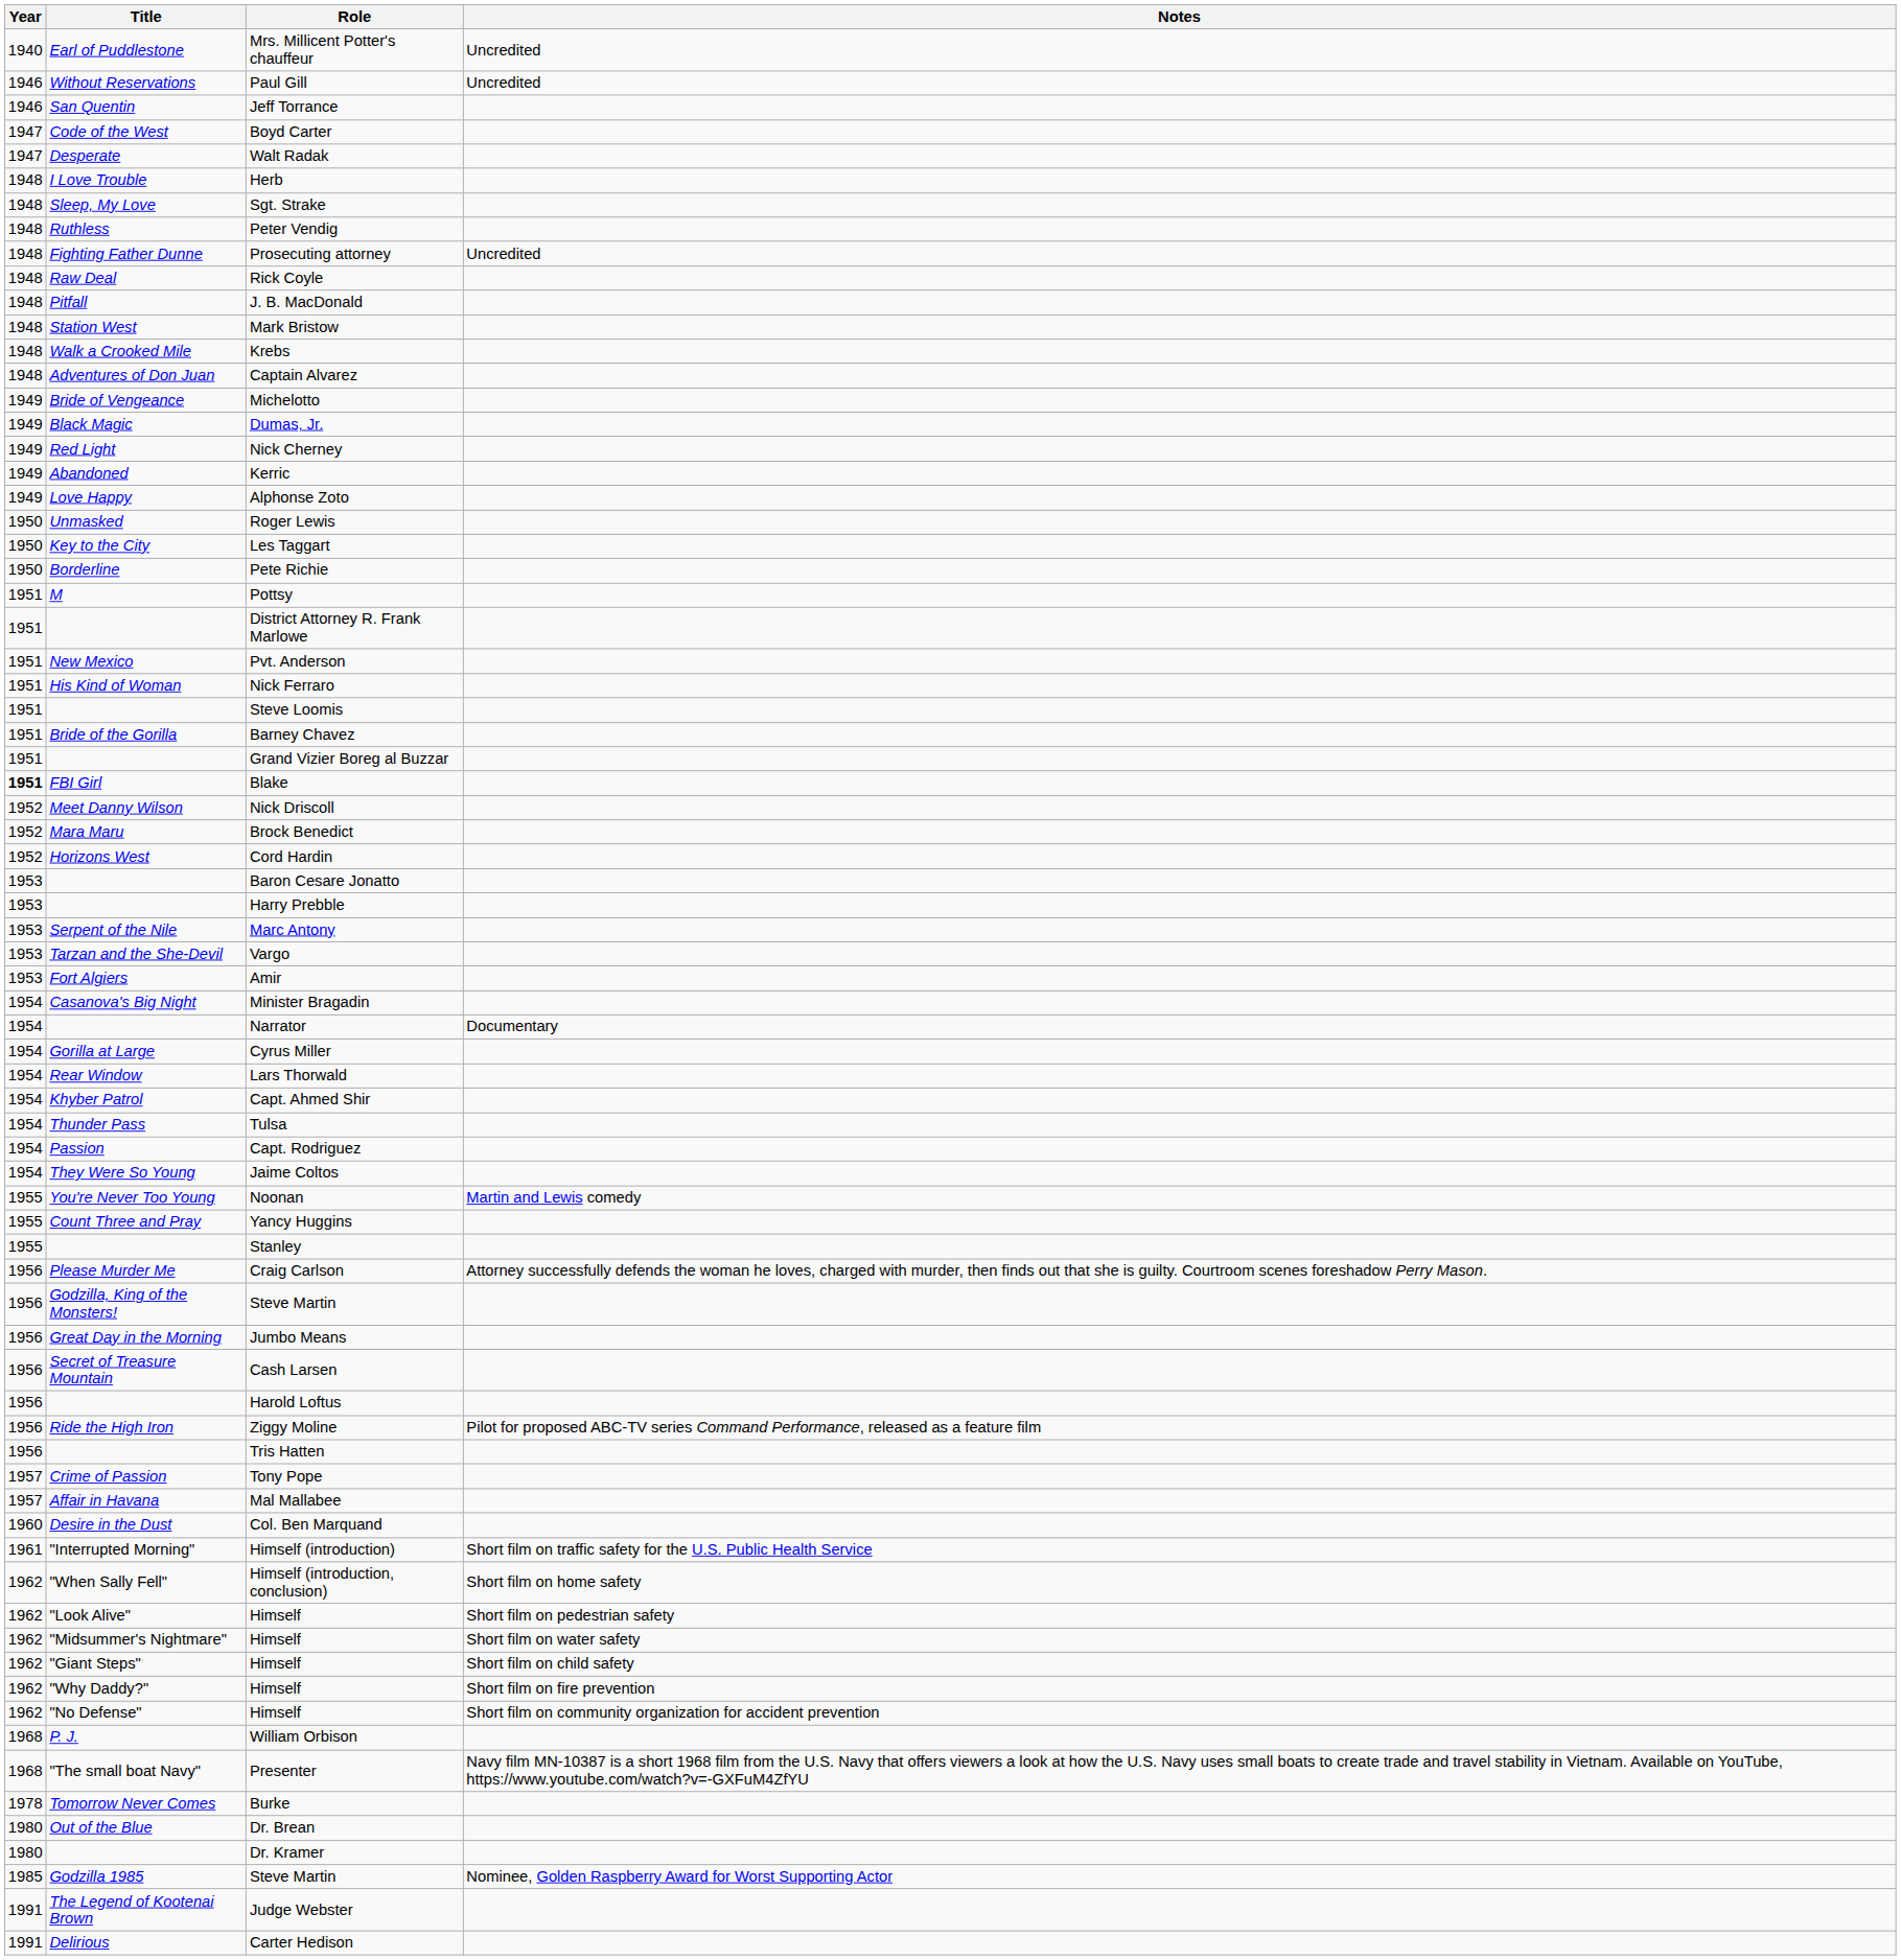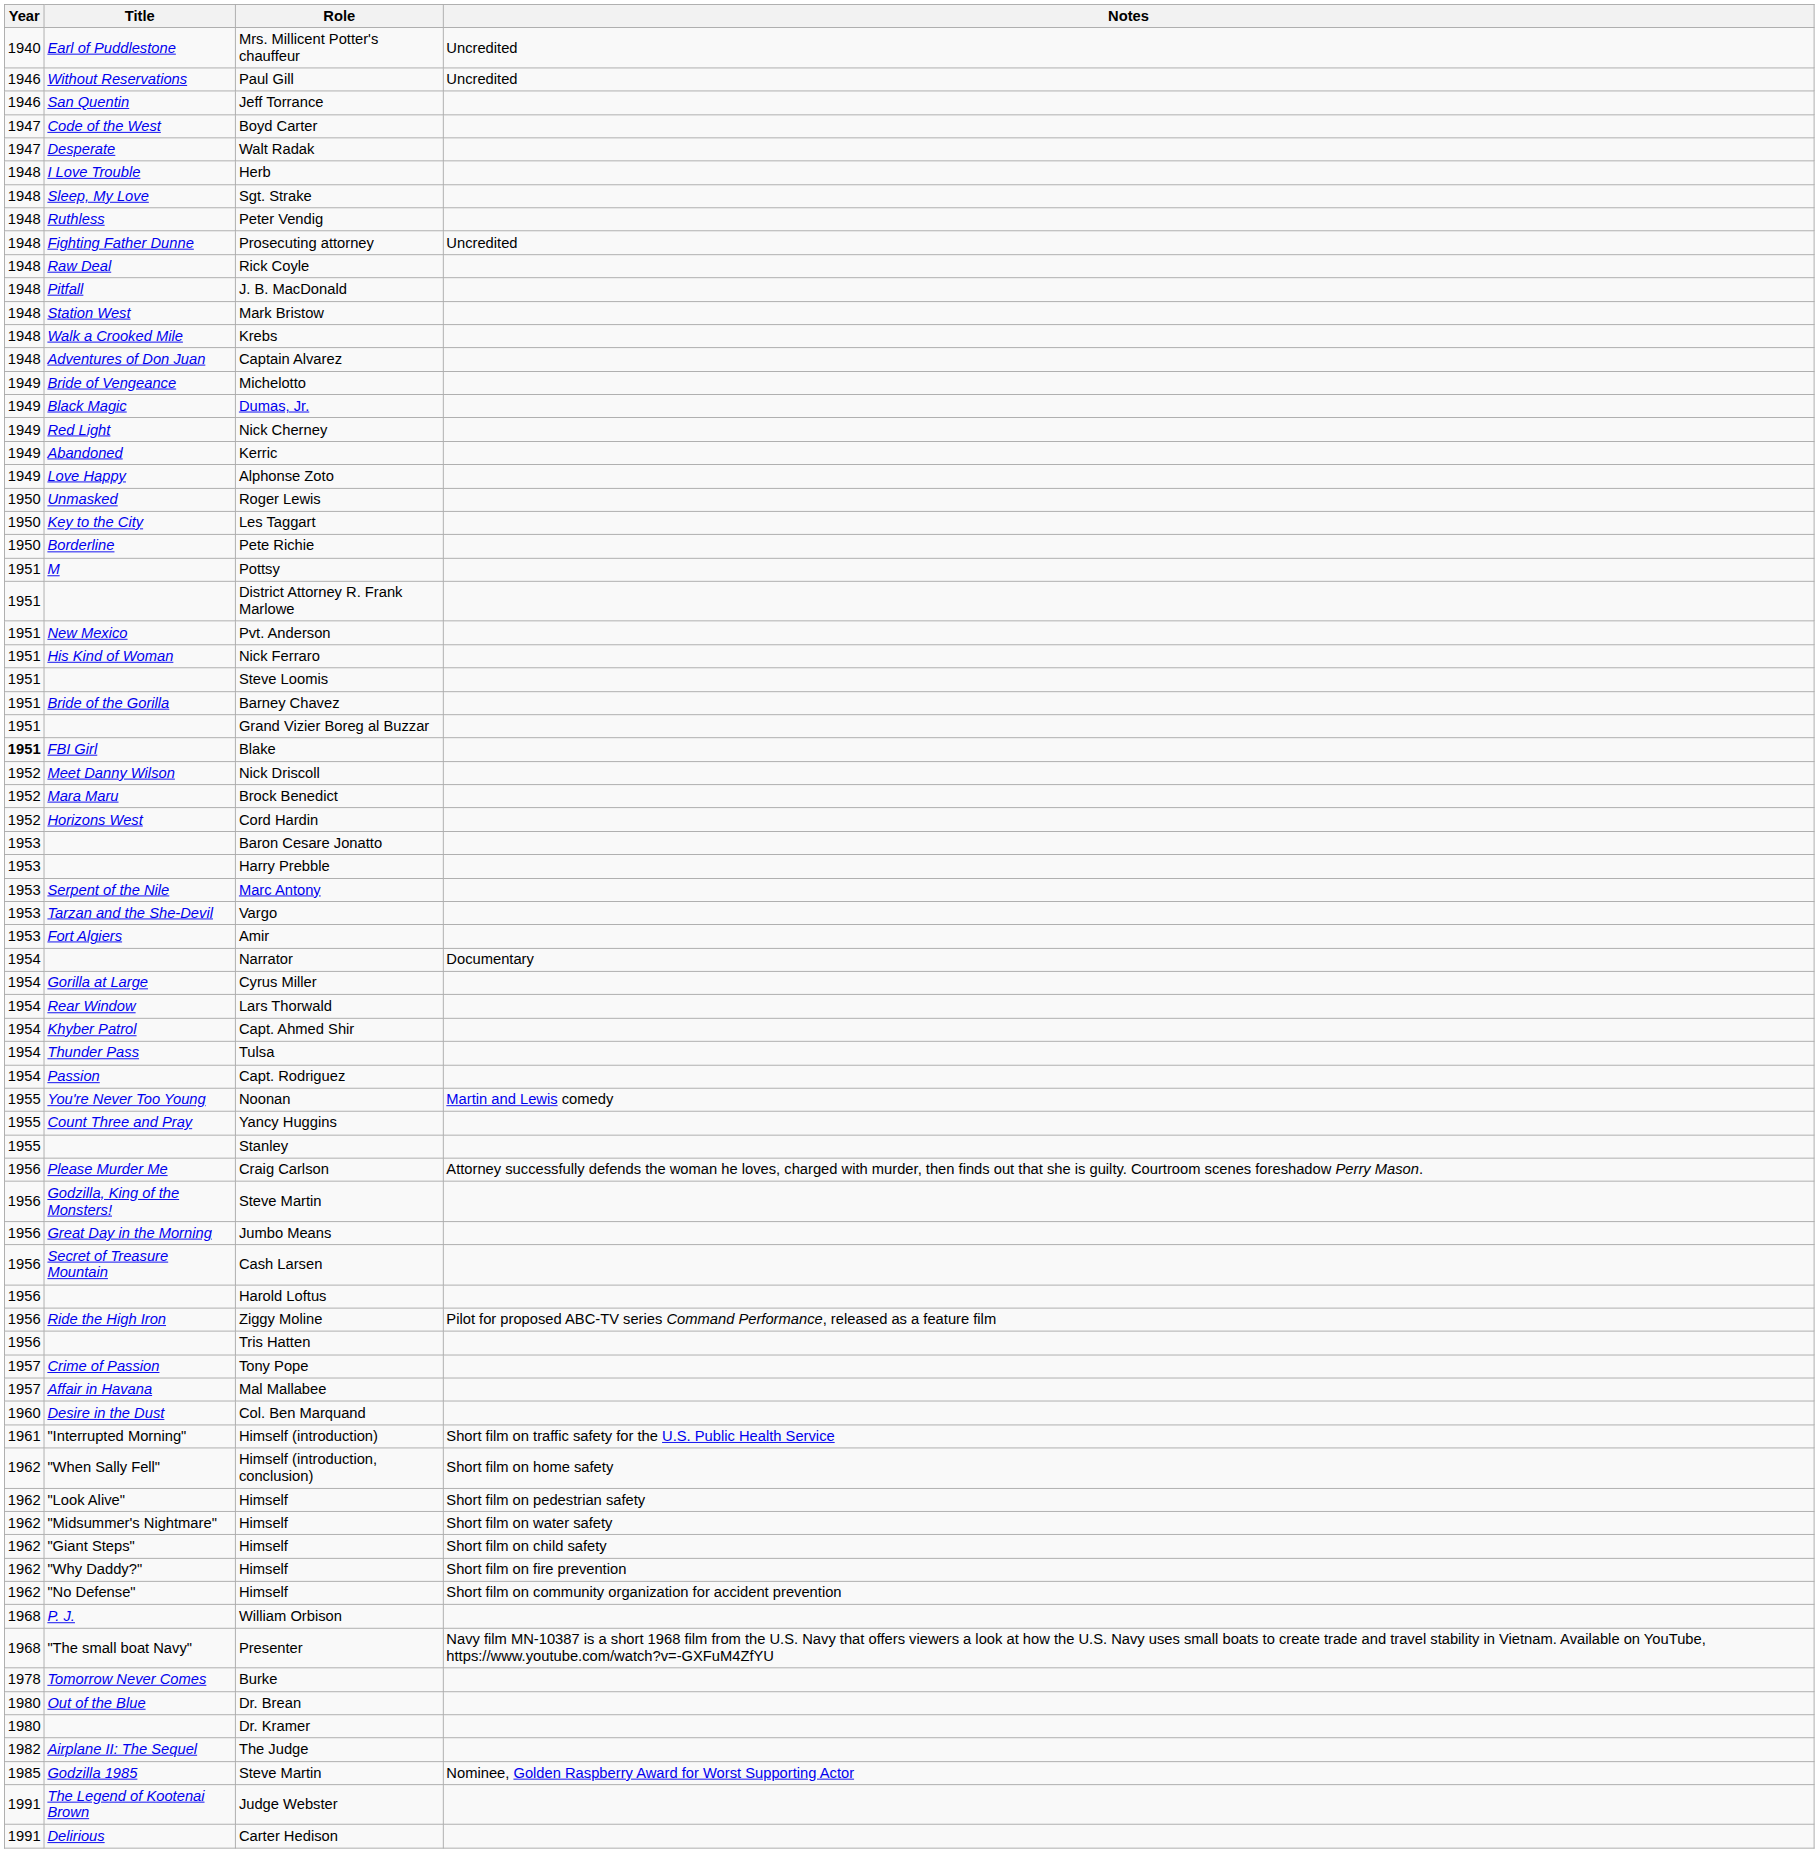- row: 1954 | Casanova's Big Night | Minister Bragadin
- row: 1954 | They Were So Young | Jaime Coltos
+ row: 1982 | Airplane II: The Sequel | The Judge
